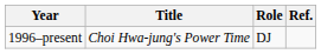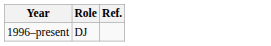- column: Title | Choi Hwa-jung's Power Time
